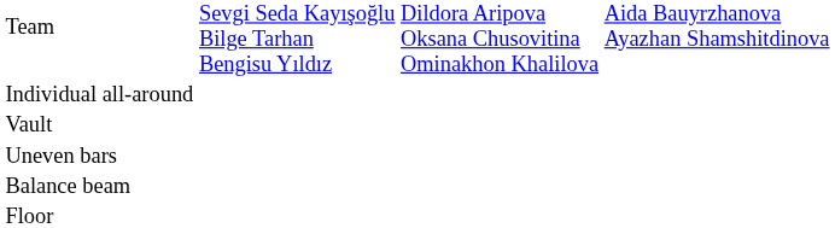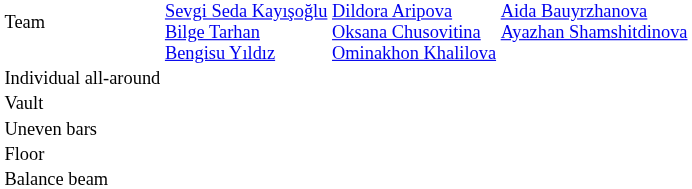rows swapped: Balance beam <-> Floor
